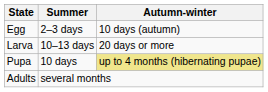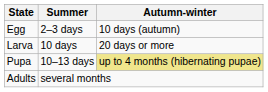Larva | Summer: 10–13 days -> 10 days
Pupa | Summer: 10 days -> 10–13 days
